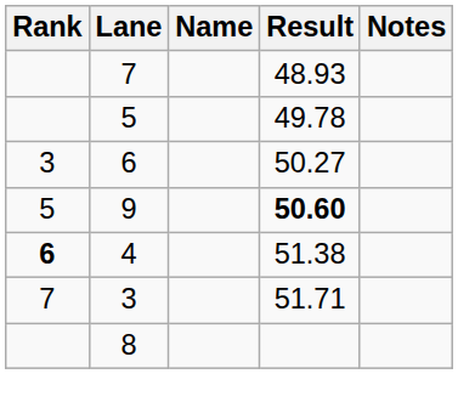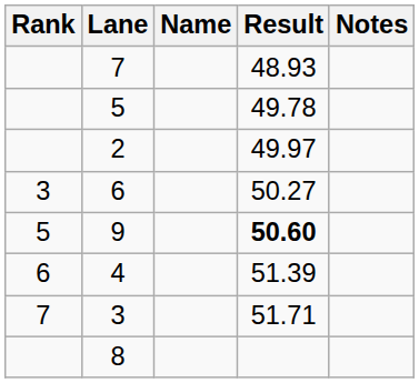+ row: 2 | 49.97
4 | Rank: bold -> normal
4 | Result: 51.38 -> 51.39
